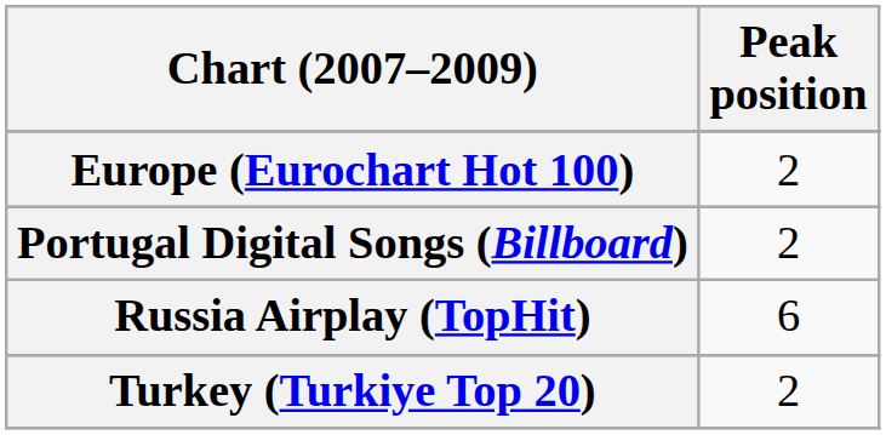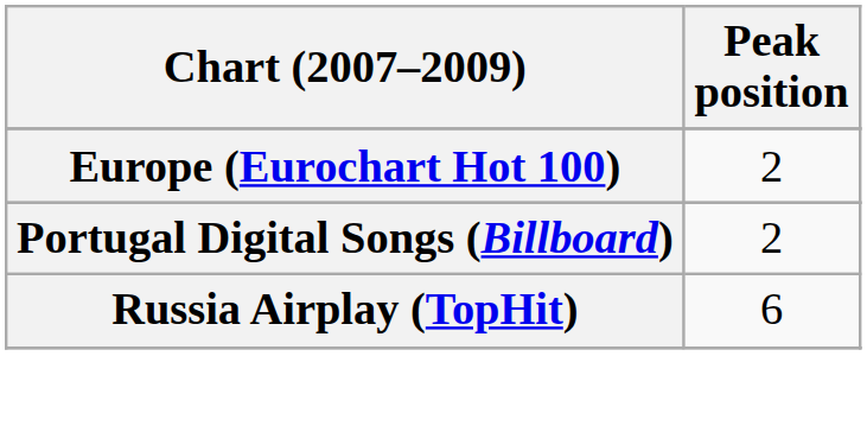- row: Turkey (Turkiye Top 20) | 2
